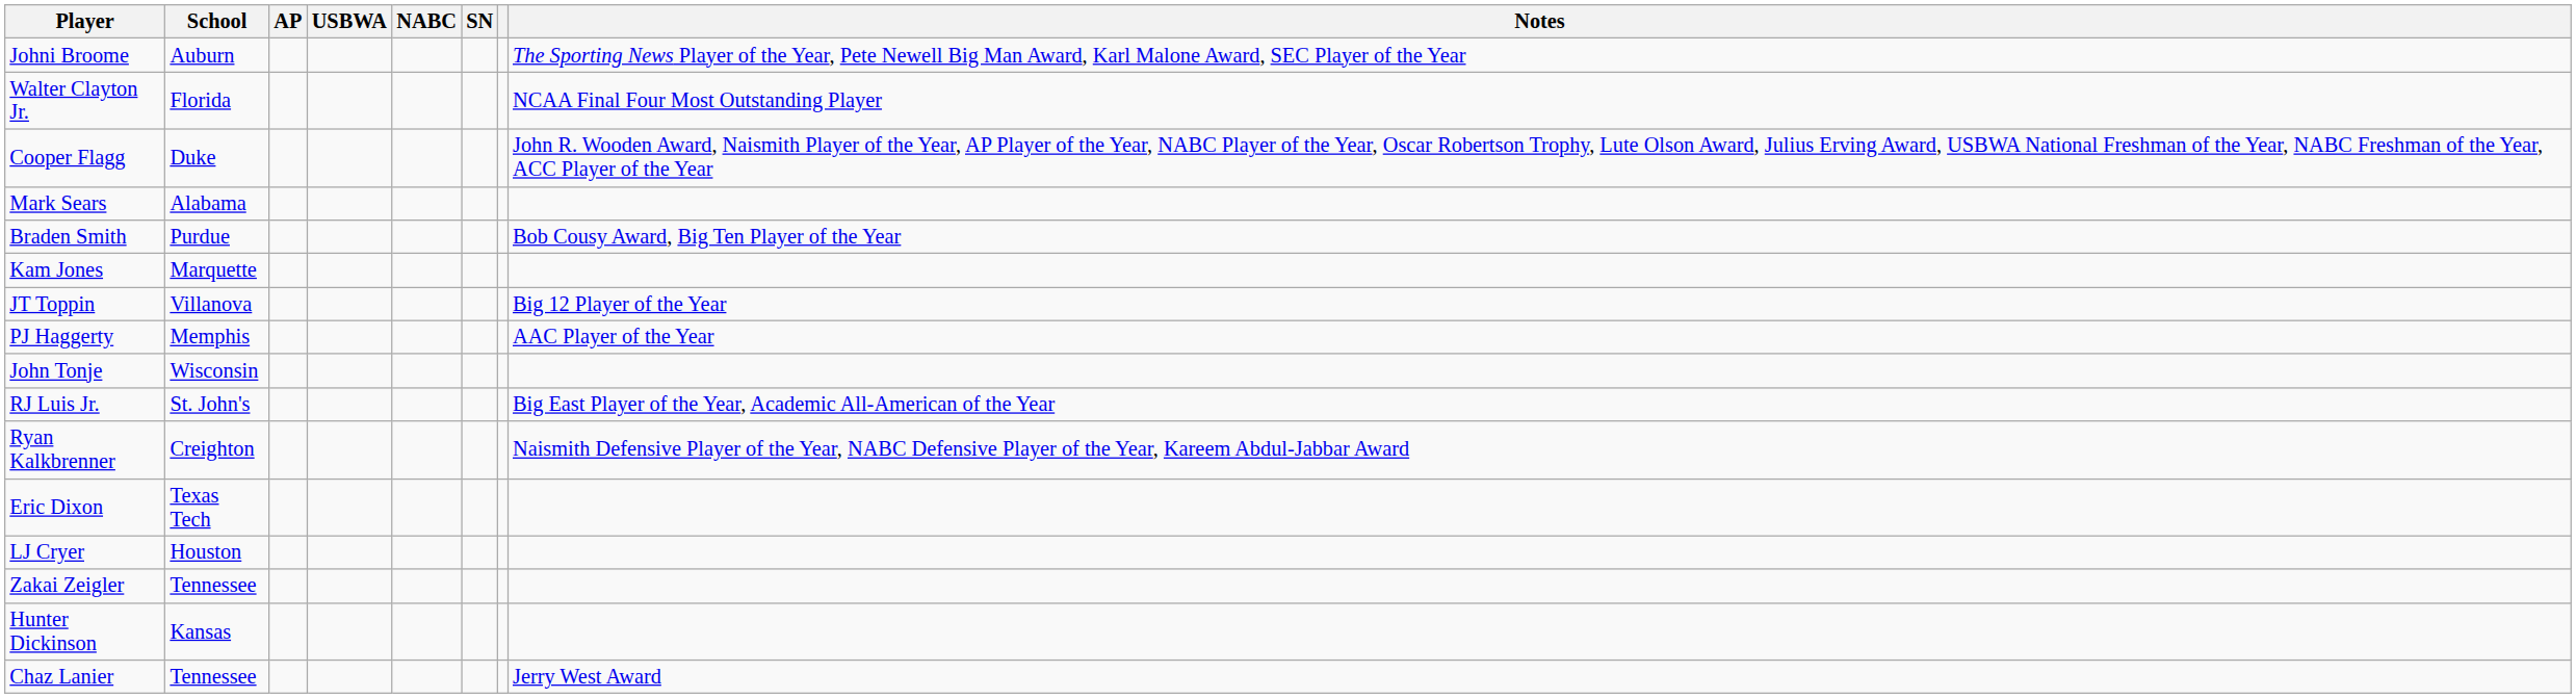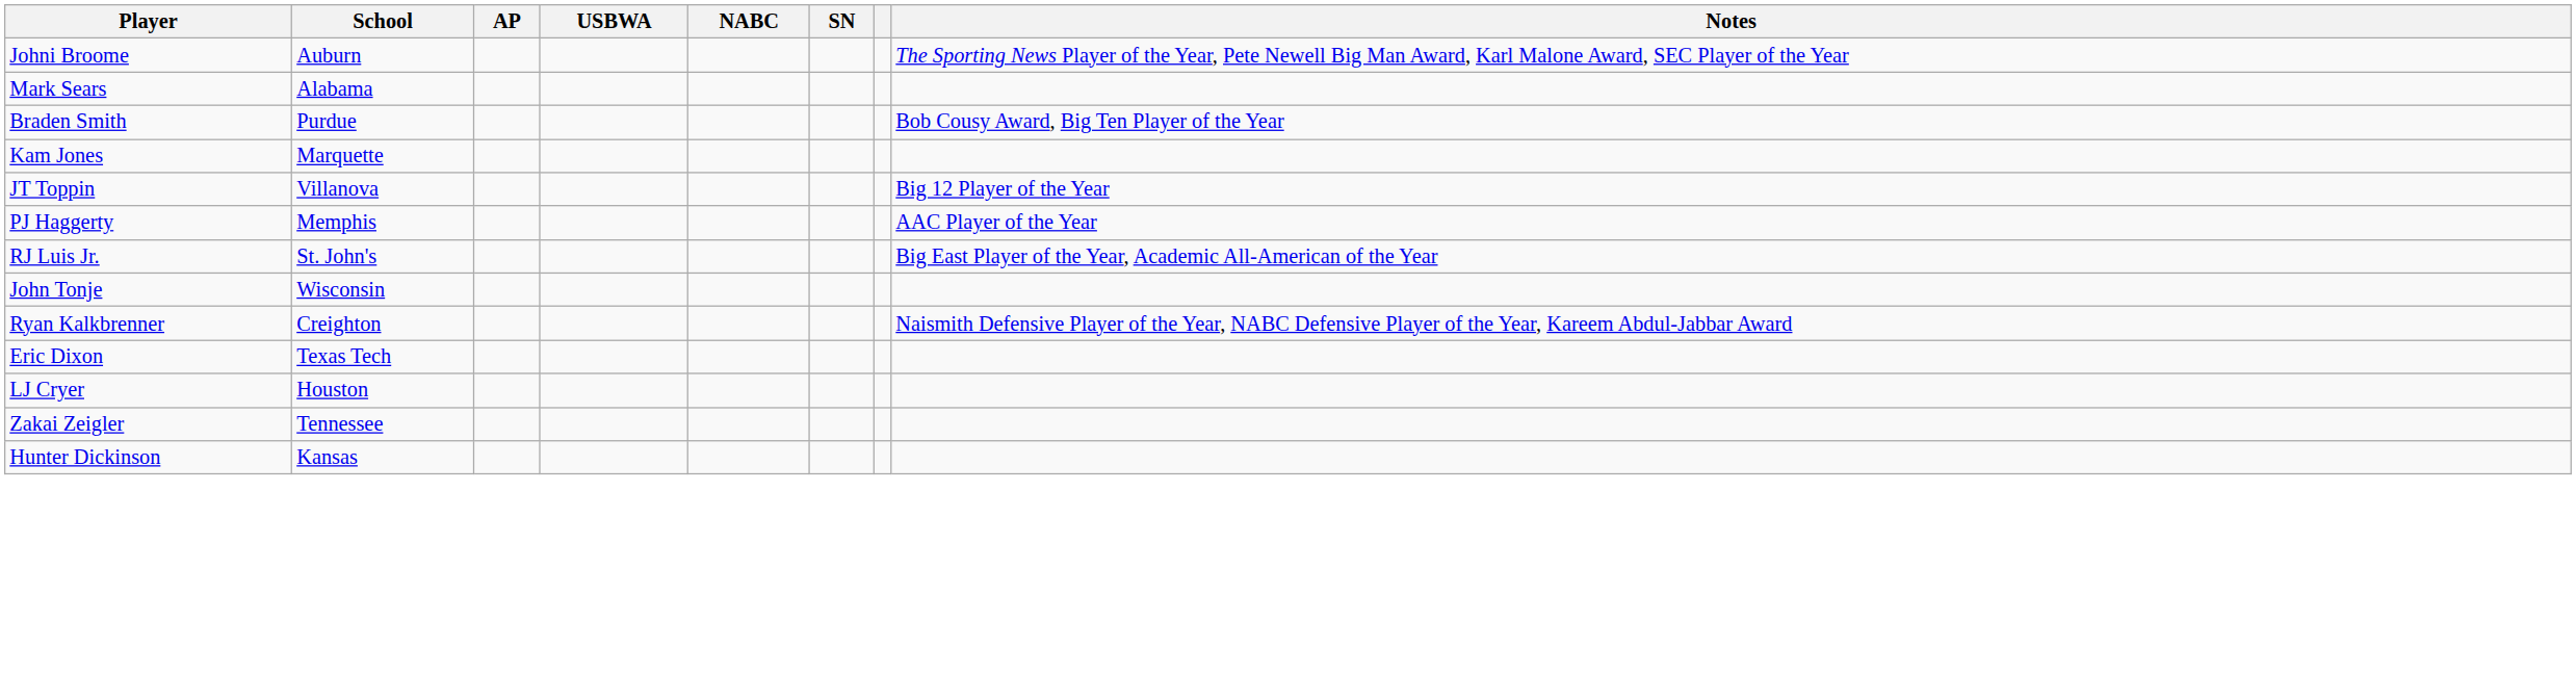- row: Walter Clayton Jr. | Florida | NCAA Final Four Most Outstanding Player
- row: Cooper Flagg | Duke | John R. Wooden Award, Naismith Player of the Year, AP Player of the Year, NABC Player of the Year, Oscar Robertson Trophy, Lute Olson Award, Julius Erving Award, USBWA National Freshman of the Year, NABC Freshman of the Year, ACC Player of the Year
rows swapped: RJ Luis Jr. <-> John Tonje
- row: Chaz Lanier | Tennessee | Jerry West Award
